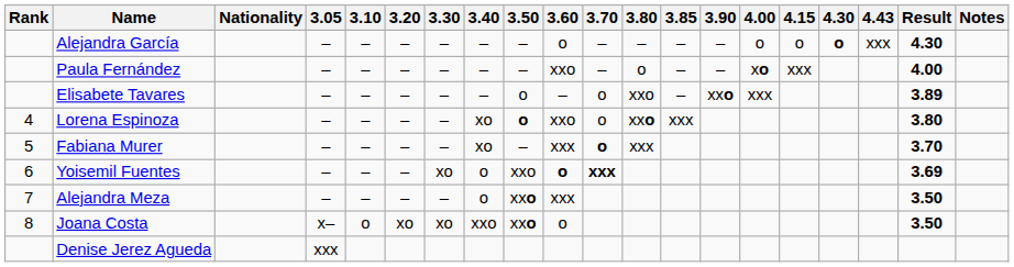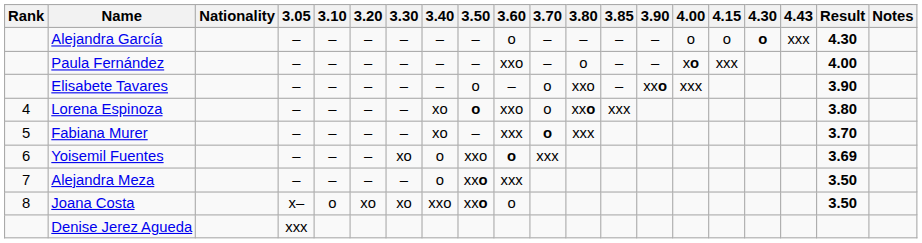Elisabete Tavares | Result: 3.89 -> 3.90
Yoisemil Fuentes | 3.70: bold -> normal
